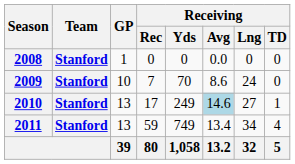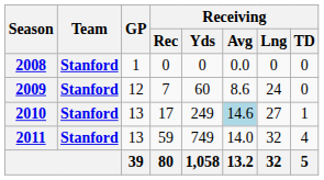2009 | GP: 10 -> 12
2009 | Receiving / Yds: 70 -> 60
2011 | Receiving / Avg: 13.4 -> 14.0
2011 | Receiving / Lng: 34 -> 32
